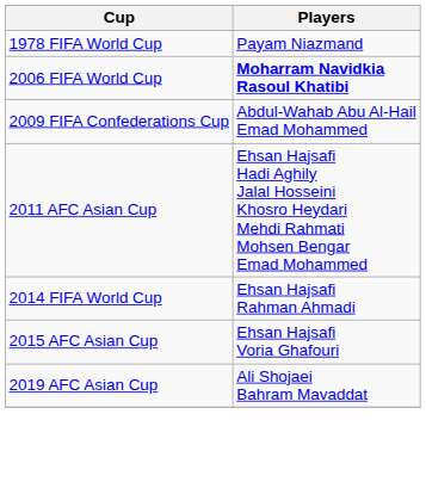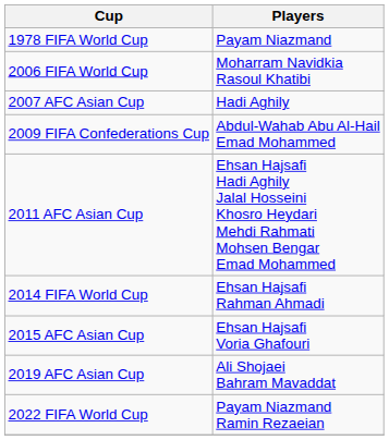2006 FIFA World Cup | Players: bold -> normal
+ row: 2007 AFC Asian Cup | Hadi Aghily
+ row: 2022 FIFA World Cup | Payam Niazmand Ramin Rezaeian
